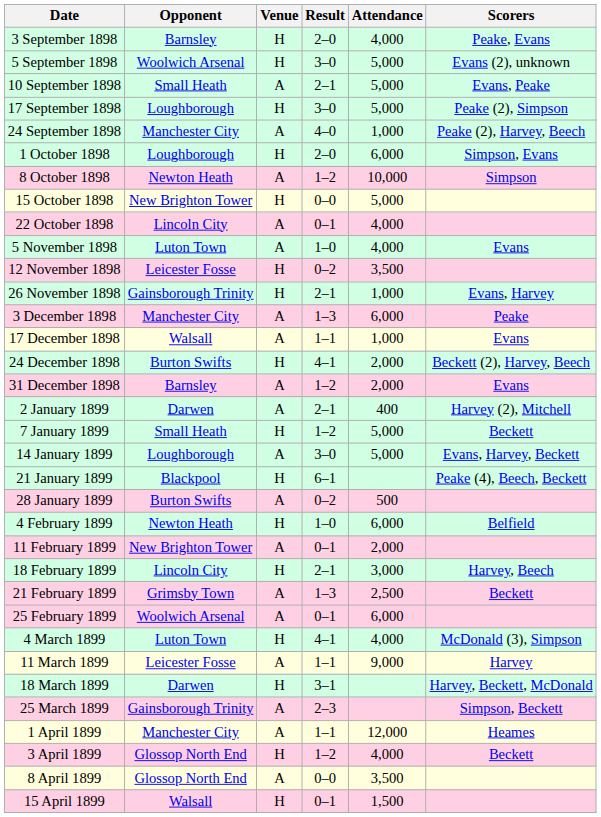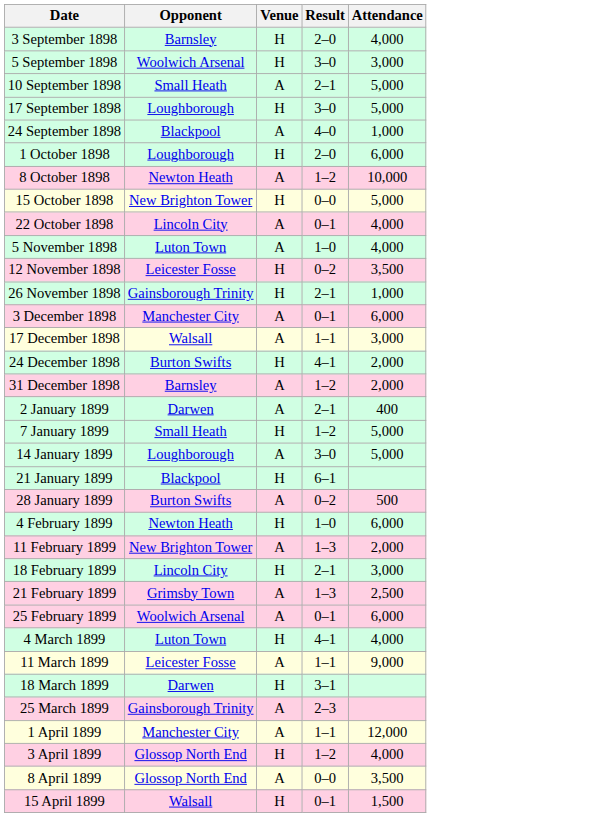- column: Scorers | Peake, Evans | Evans (2), unknown | Evans, Peake | Peake (2), Simpson | Peake (2), Harvey, Beech | Simpson, Evans | Simpson | Evans | Evans, Harvey | Peake | Evans | Beckett (2), Harvey, Beech | Evans | Harvey (2), Mitchell | Beckett | Evans, Harvey, Beckett | Peake (4), Beech, Beckett | Belfield | Harvey, Beech | Beckett | McDonald (3), Simpson | Harvey | Harvey, Beckett, McDonald | Simpson, Beckett | Heames | Beckett
5 September 1898 | Attendance: 5,000 -> 3,000
24 September 1898 | Opponent: Manchester City -> Blackpool
3 December 1898 | Result: 1–3 -> 0–1
17 December 1898 | Attendance: 1,000 -> 3,000
11 February 1899 | Result: 0–1 -> 1–3
